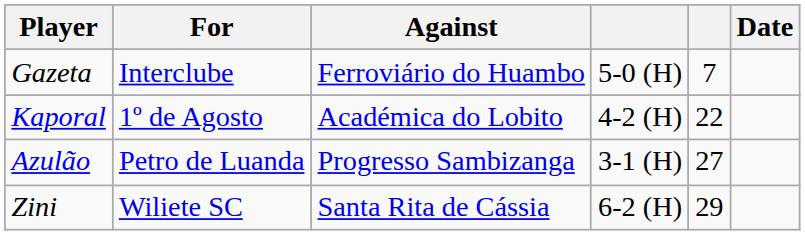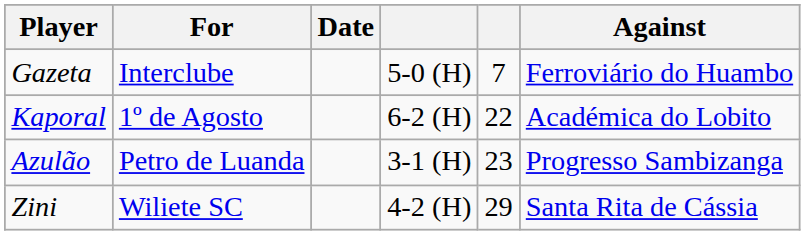columns swapped: Against <-> Date
Kaporal | column 4: 4-2 (H) -> 6-2 (H)
Azulão | column 5: 27 -> 23
Zini | column 4: 6-2 (H) -> 4-2 (H)
